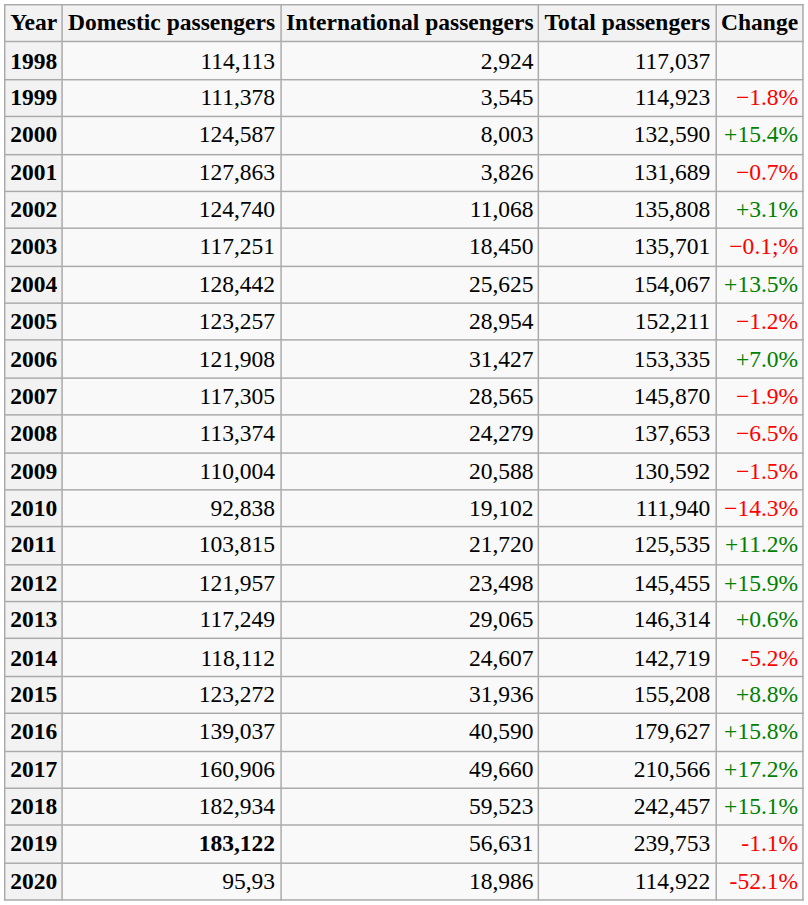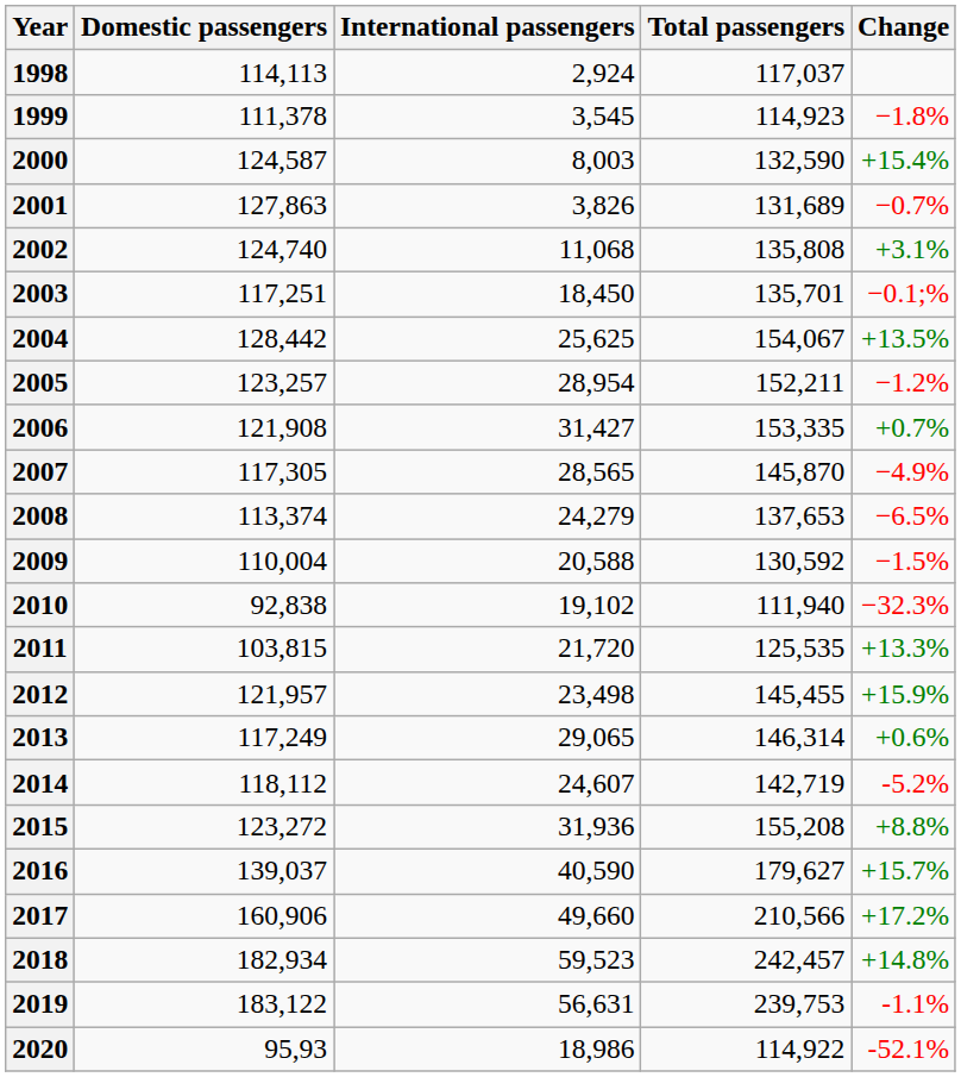2006 | Change: +7.0% -> +0.7%
2007 | Change: −1.9% -> −4.9%
2010 | Change: −14.3% -> −32.3%
2011 | Change: +11.2% -> +13.3%
2016 | Change: +15.8% -> +15.7%
2018 | Change: +15.1% -> +14.8%
2019 | Domestic passengers: bold -> normal
